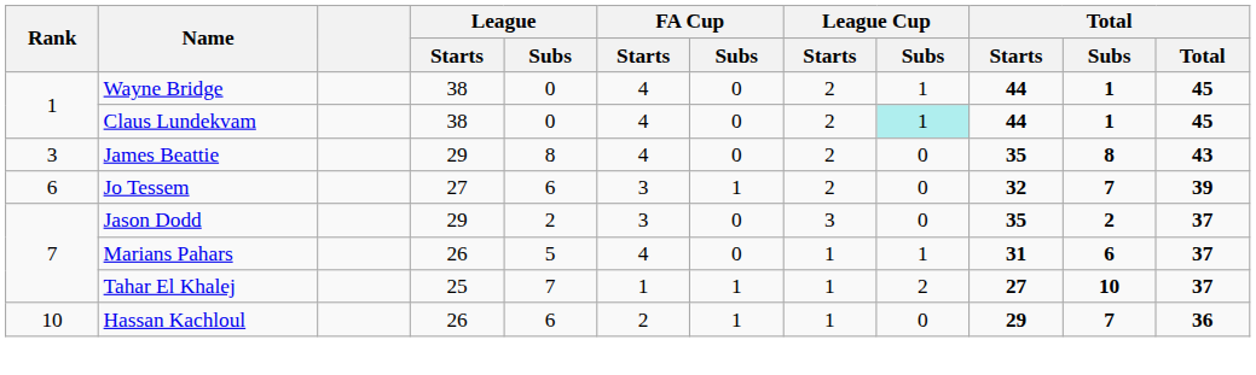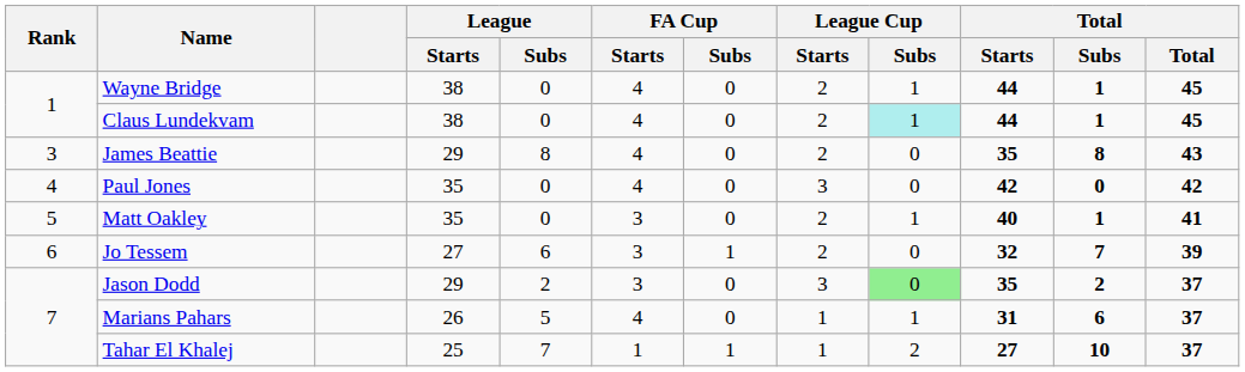+ row: 4 | Paul Jones | 35 | 0 | 4 | 0 | 3 | 0 | 42 | 0 | 42
+ row: 5 | Matt Oakley | 35 | 0 | 3 | 0 | 2 | 1 | 40 | 1 | 41
Jason Dodd | League Cup / Subs: no background -> lightgreen background
- row: 10 | Hassan Kachloul | 26 | 6 | 2 | 1 | 1 | 0 | 29 | 7 | 36
